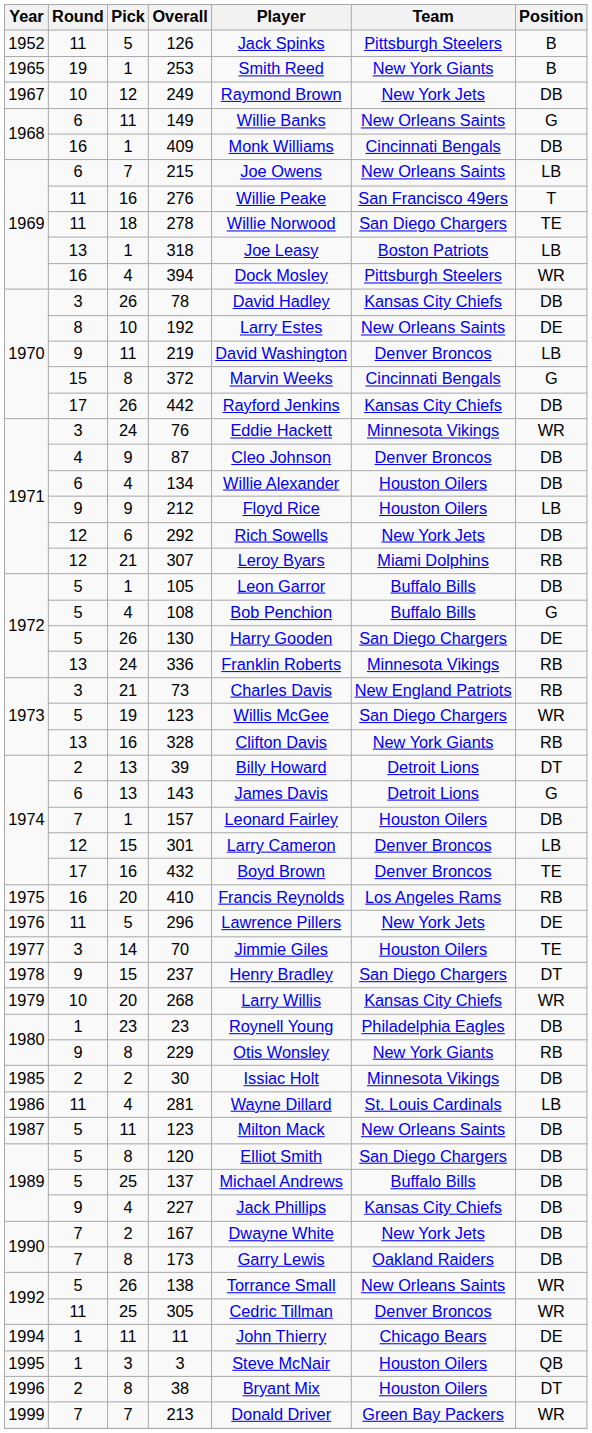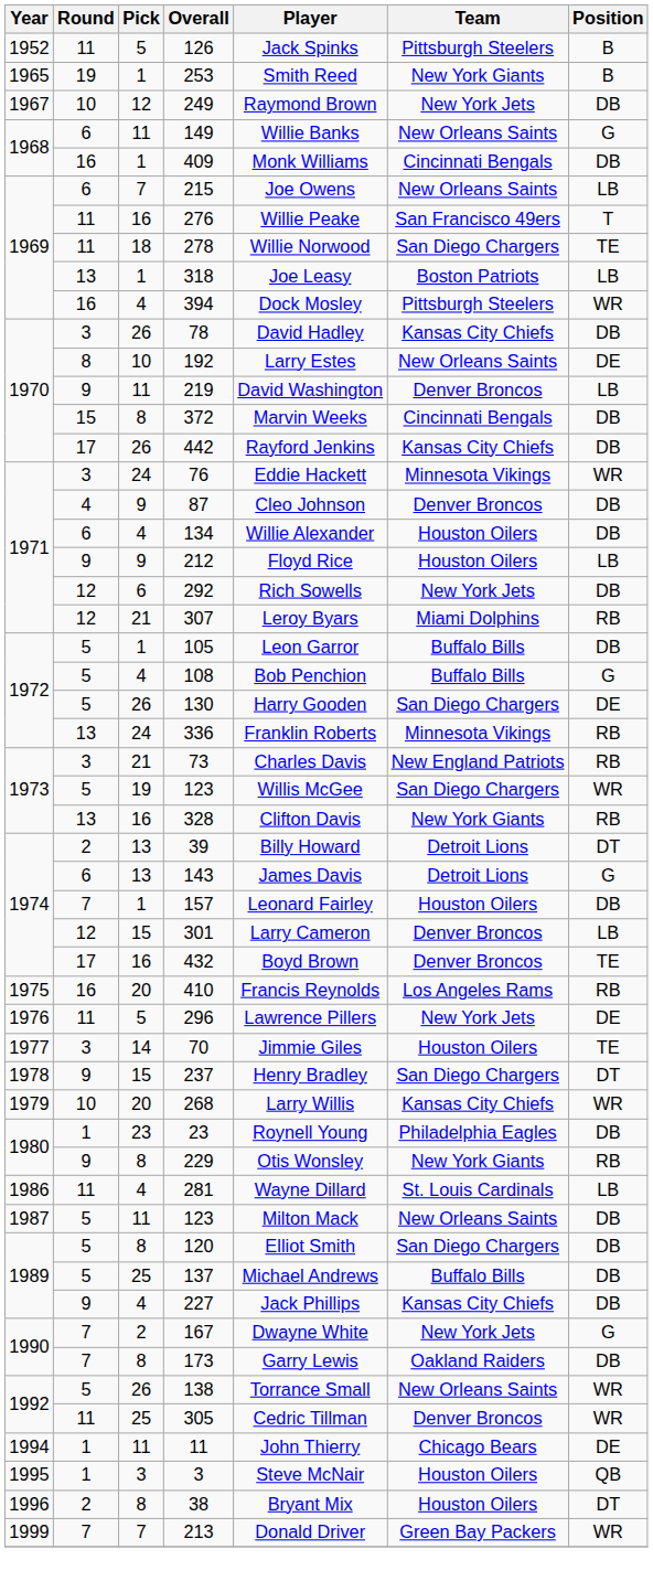372 | Position: G -> DB
- row: 1985 | 2 | 2 | 30 | Issiac Holt | Minnesota Vikings | DB
167 | Position: DB -> G
